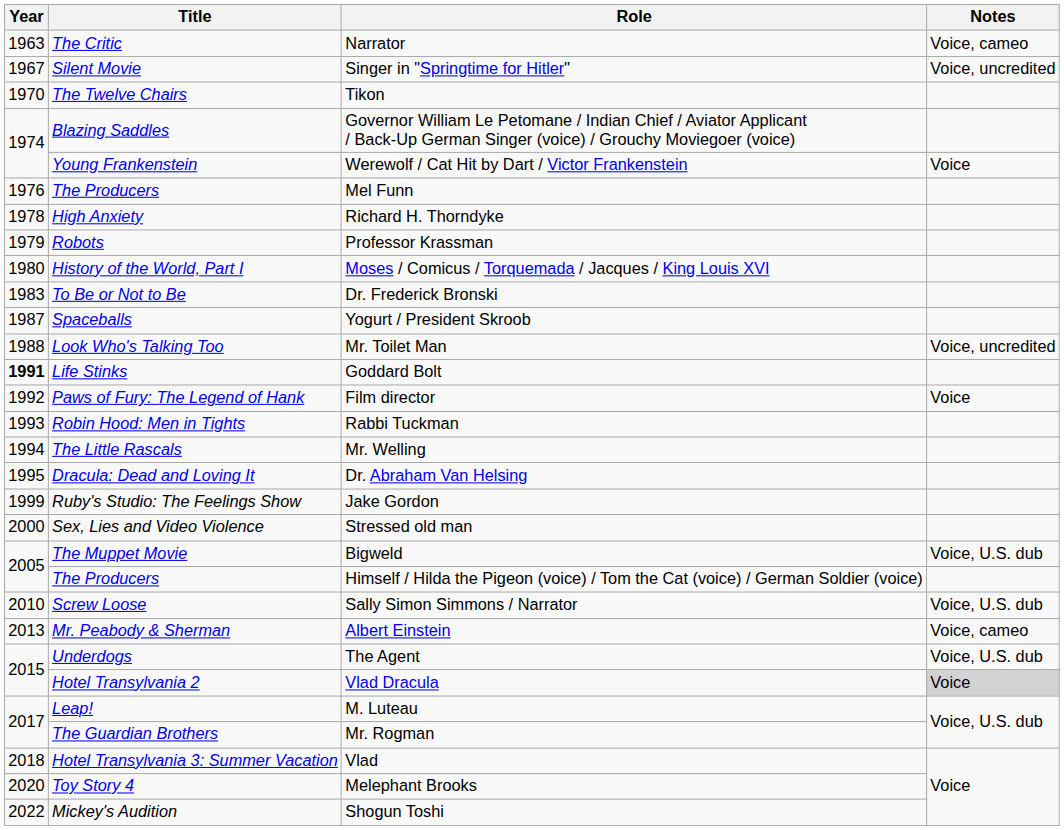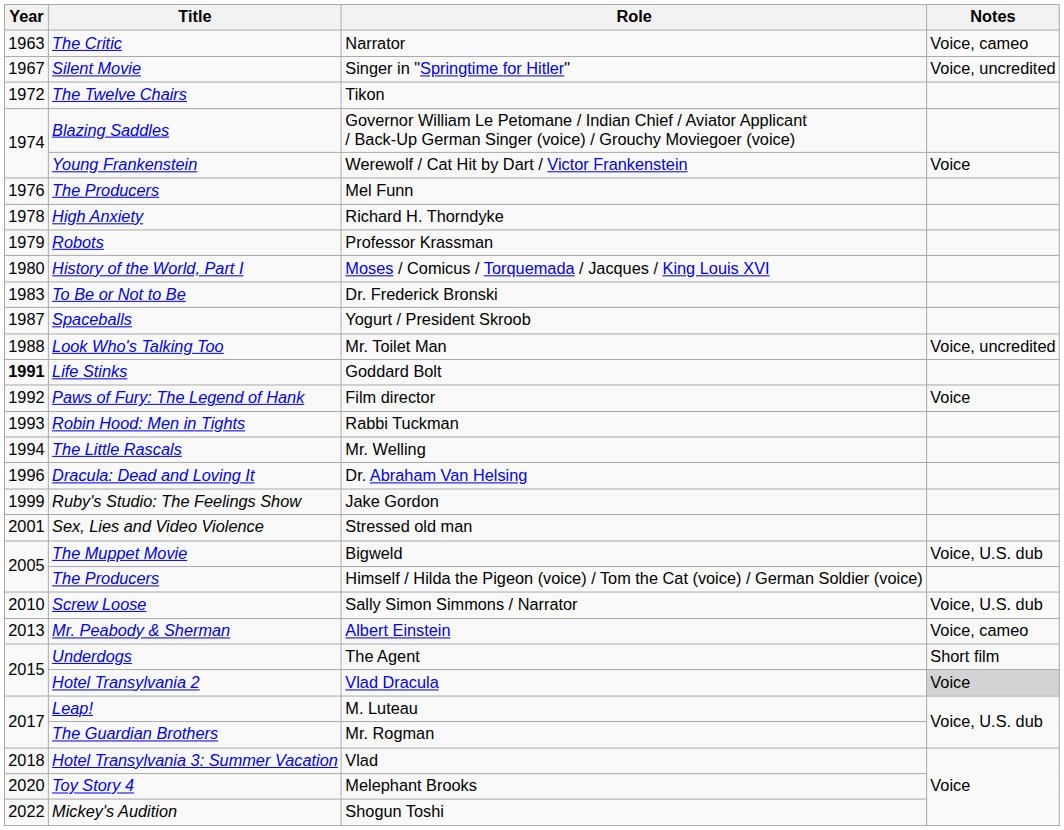Tikon | Year: 1970 -> 1972
Dr. Abraham Van Helsing | Year: 1995 -> 1996
Stressed old man | Year: 2000 -> 2001
The Agent | Notes: Voice, U.S. dub -> Short film
